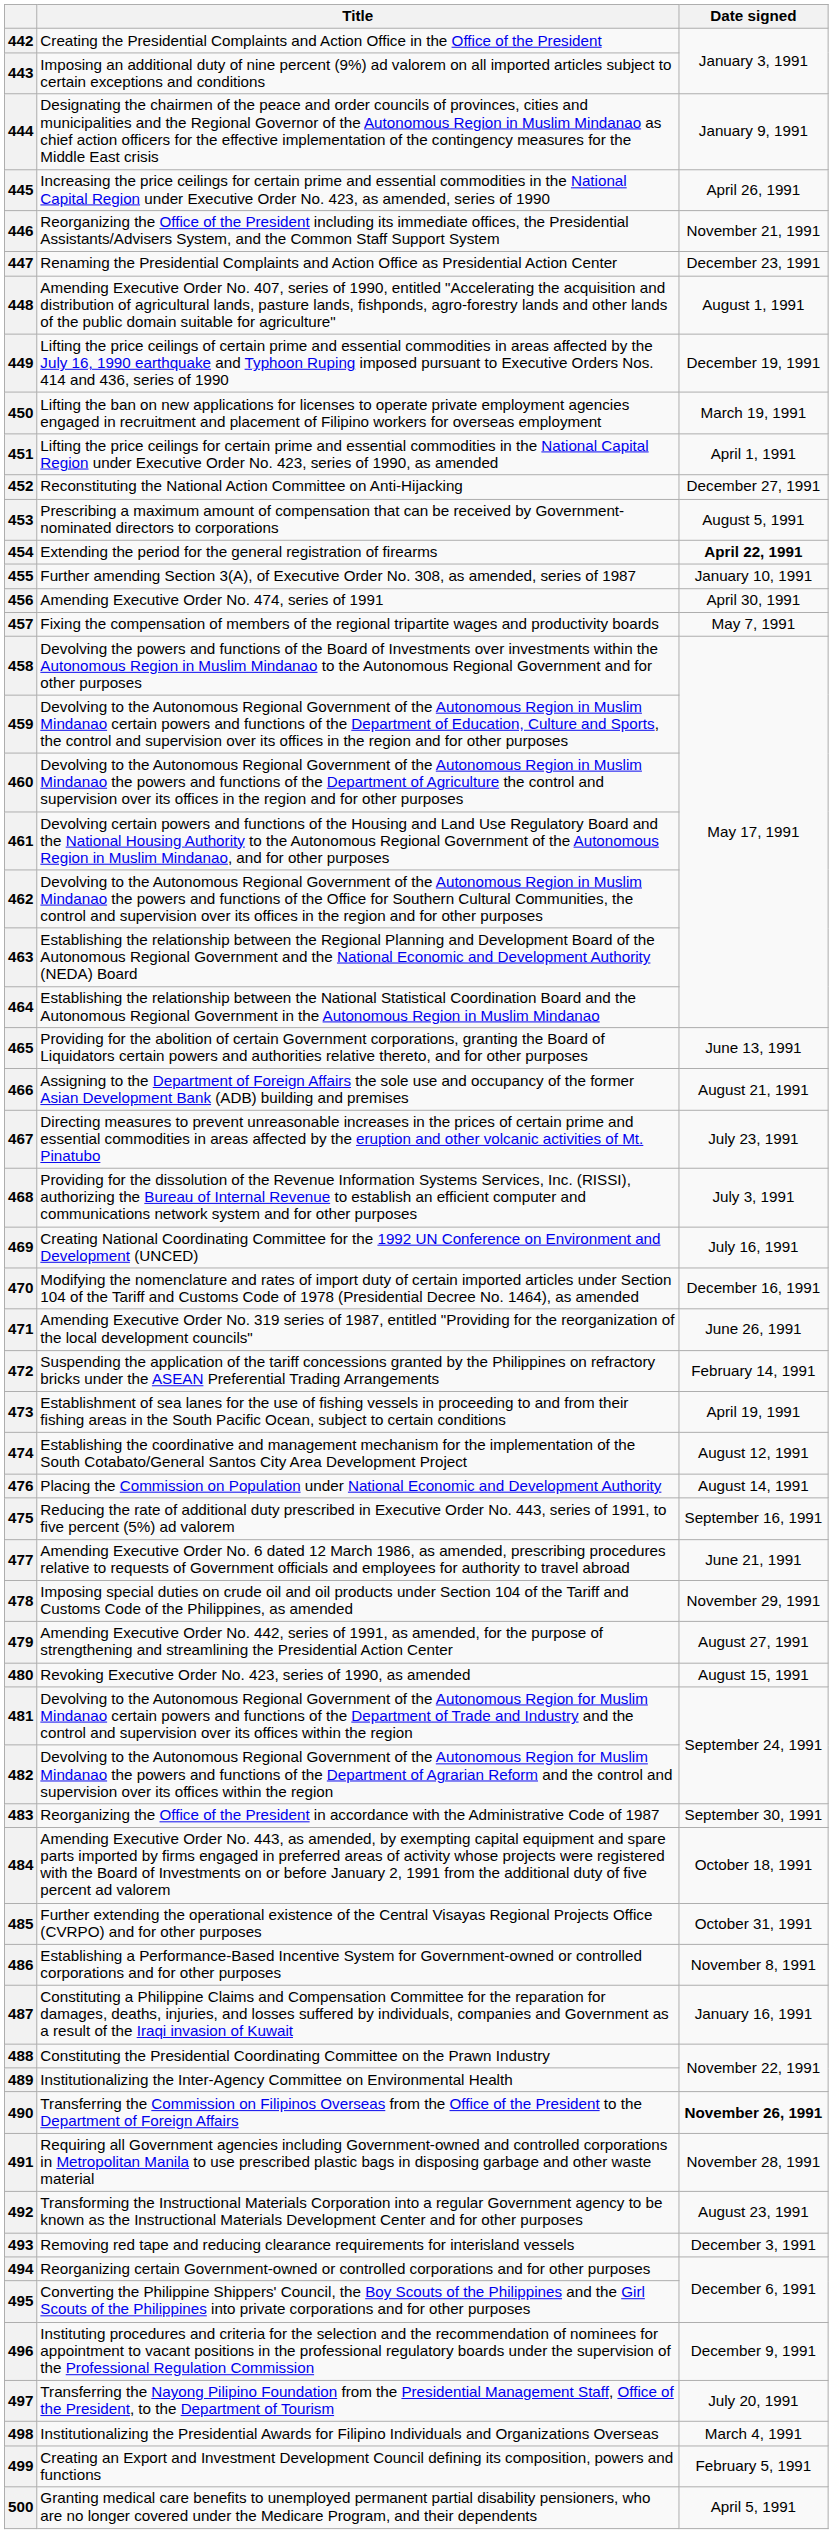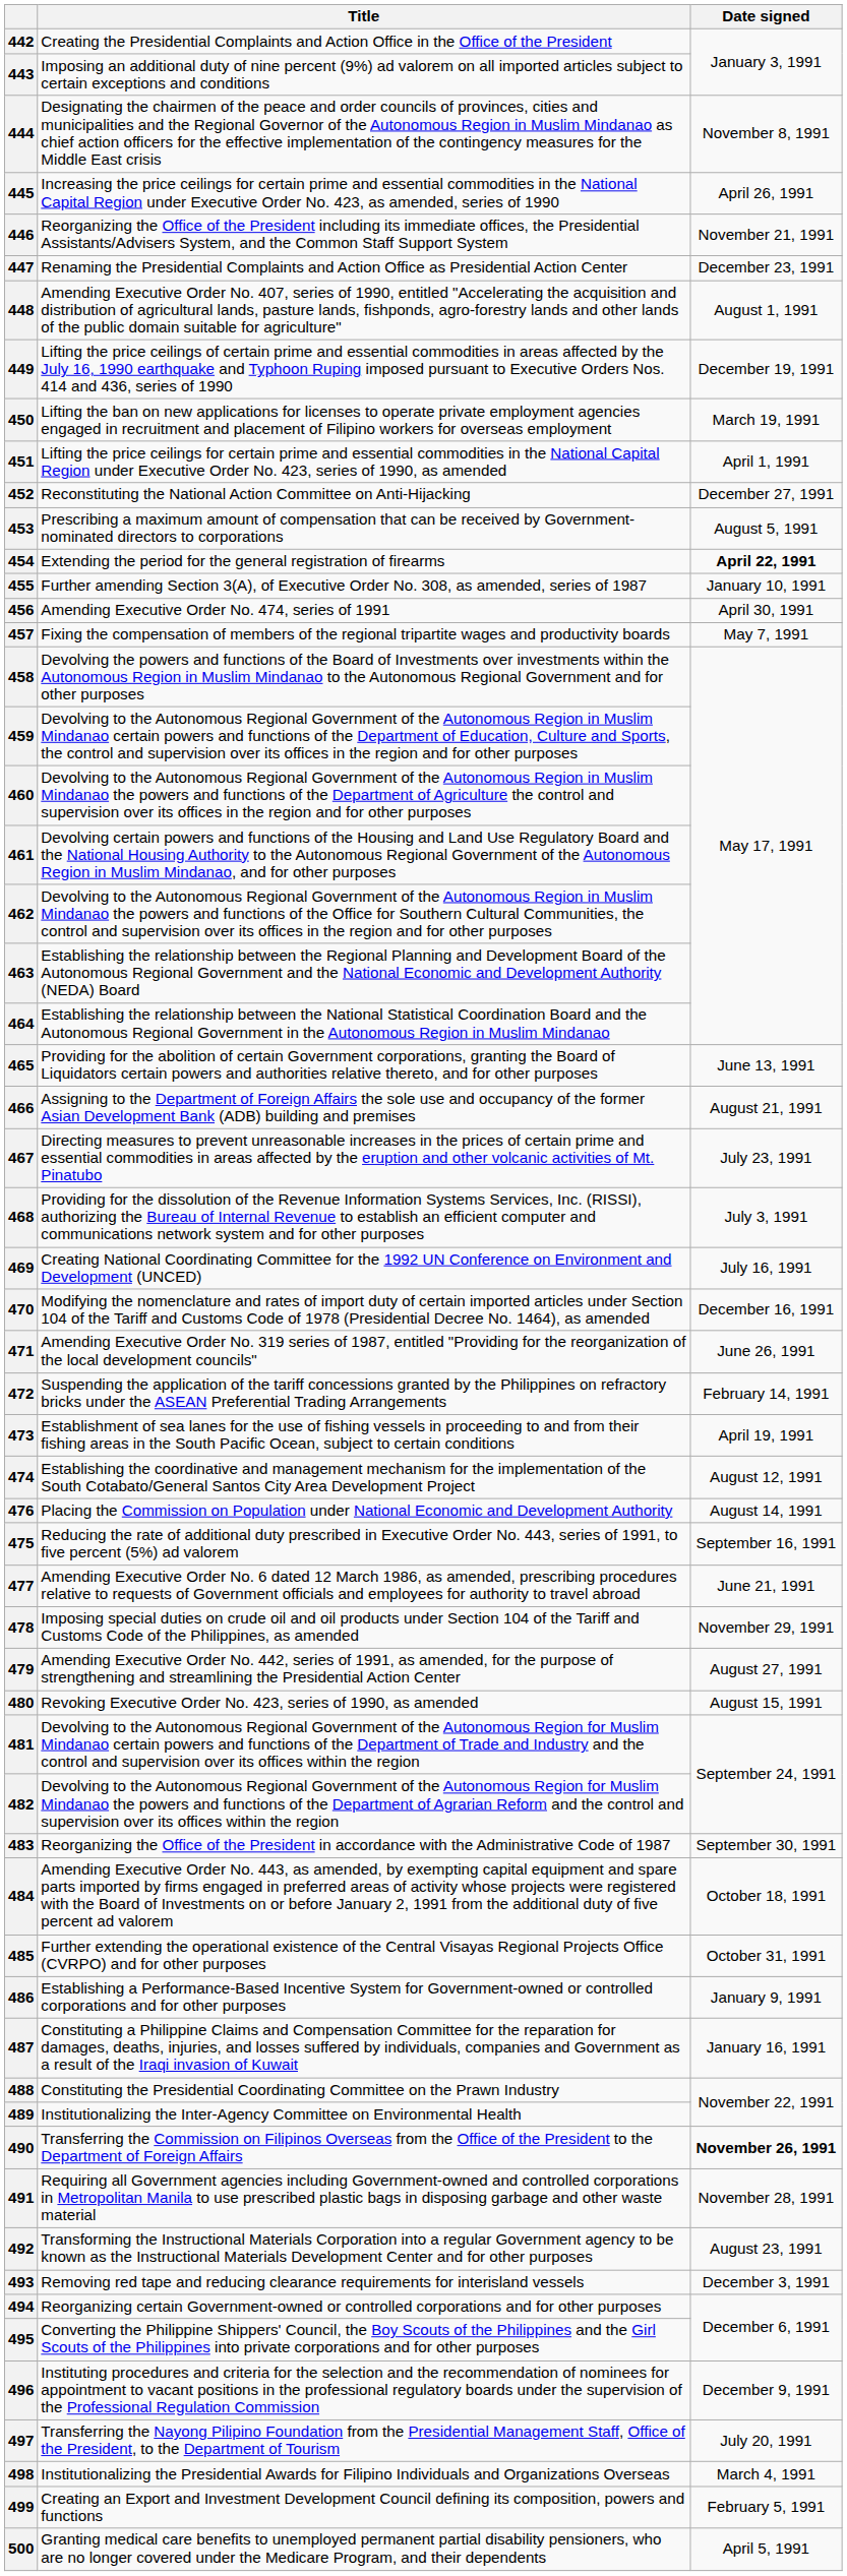444 | Date signed: January 9, 1991 -> November 8, 1991
486 | Date signed: November 8, 1991 -> January 9, 1991
